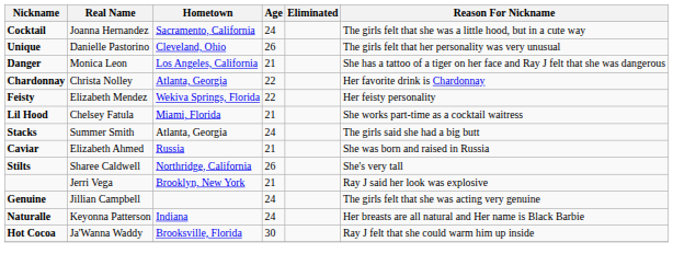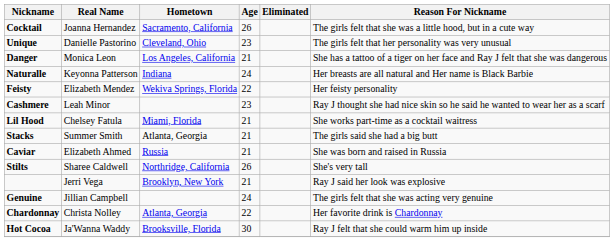Cocktail | Age: 24 -> 26
Unique | Age: 26 -> 23
rows swapped: Chardonnay <-> Naturalle
+ row: Cashmere | Leah Minor | 23 | Ray J thought she had nice skin so he said he wanted to wear her as a scarf
Stacks | Age: 24 -> 21
